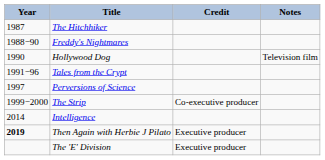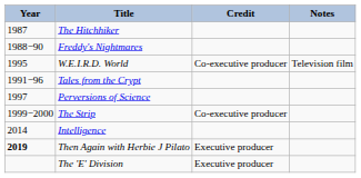- row: 1990 | Hollywood Dog | Television film
+ row: 1995 | W.E.I.R.D. World | Co-executive producer | Television film
